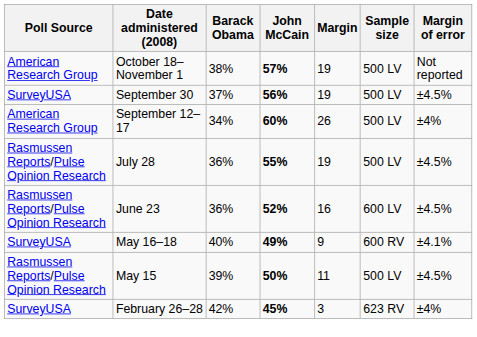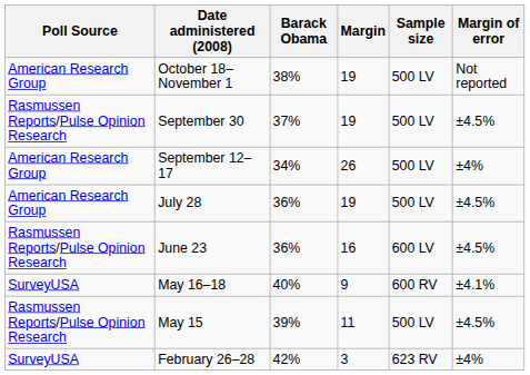- column: John McCain | 57% | 56% | 60% | 55% | 52% | 49% | 50% | 45%
September 30 | Poll Source: SurveyUSA -> Rasmussen Reports/Pulse Opinion Research
July 28 | Poll Source: Rasmussen Reports/Pulse Opinion Research -> American Research Group
